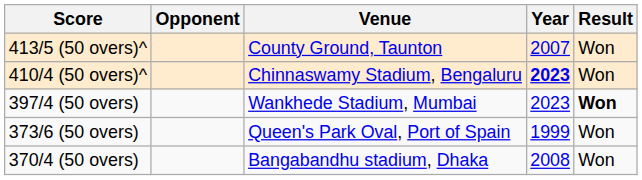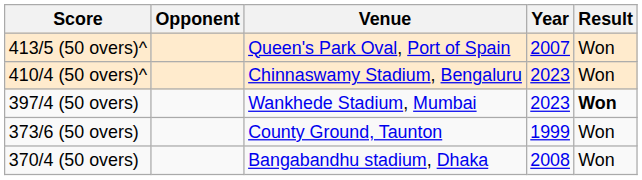413/5 (50 overs)^ | Venue: County Ground, Taunton -> Queen's Park Oval, Port of Spain
410/4 (50 overs)^ | Year: bold -> normal
373/6 (50 overs) | Venue: Queen's Park Oval, Port of Spain -> County Ground, Taunton
